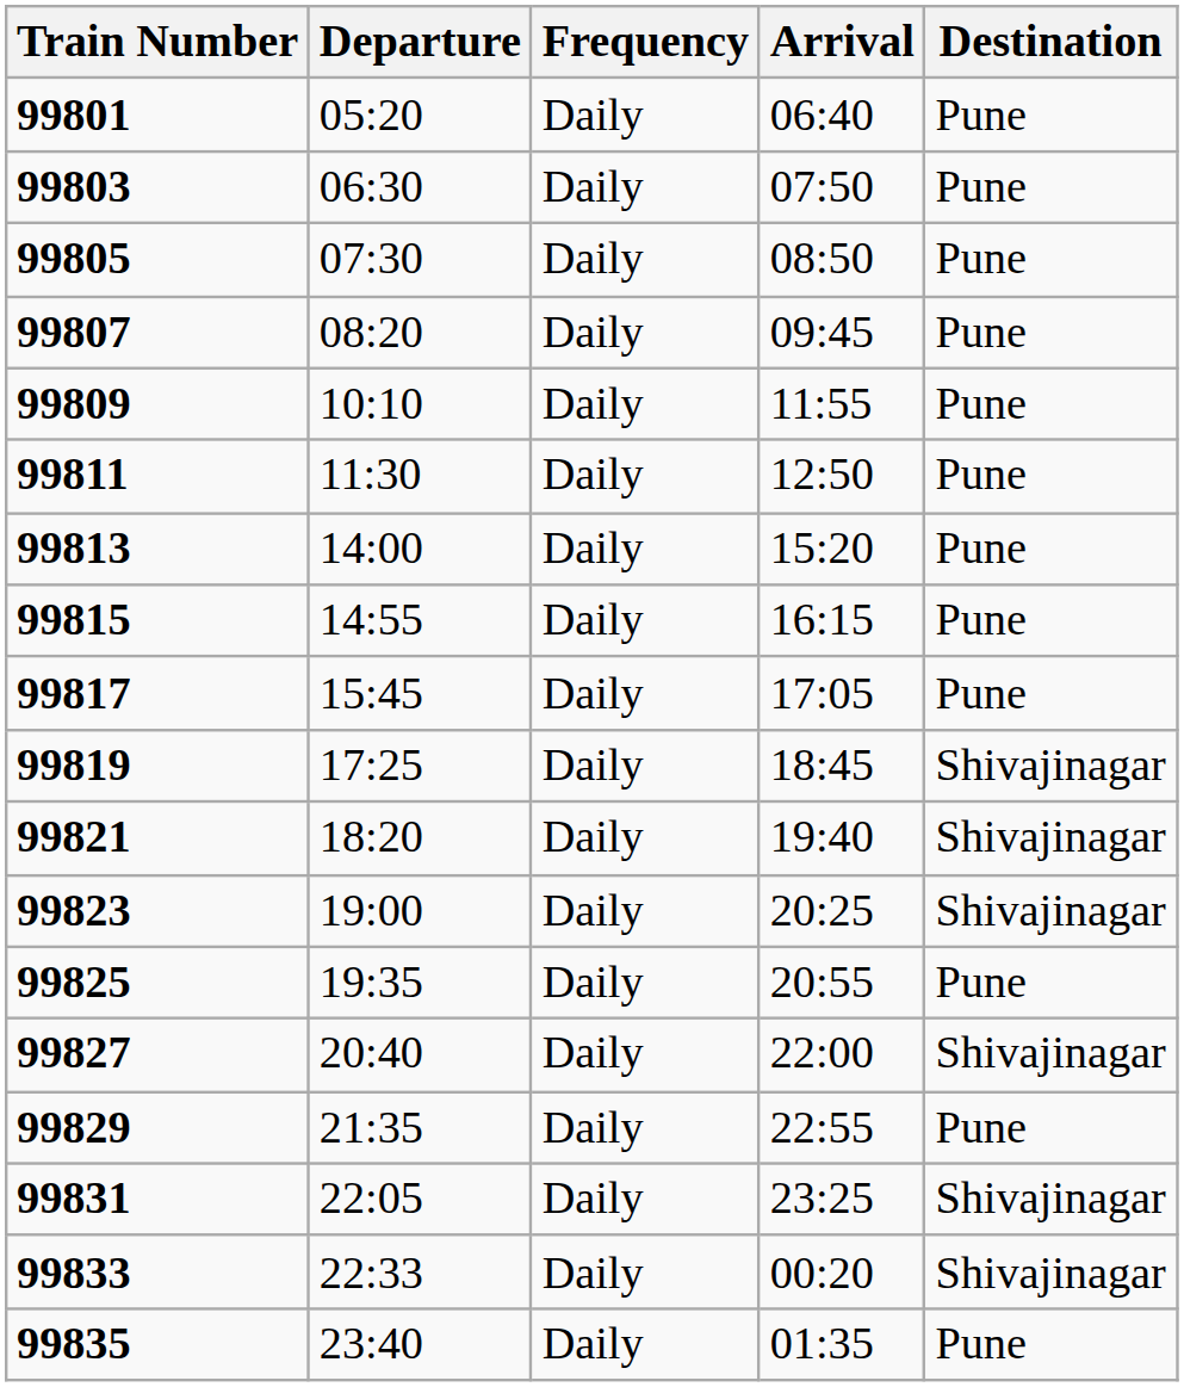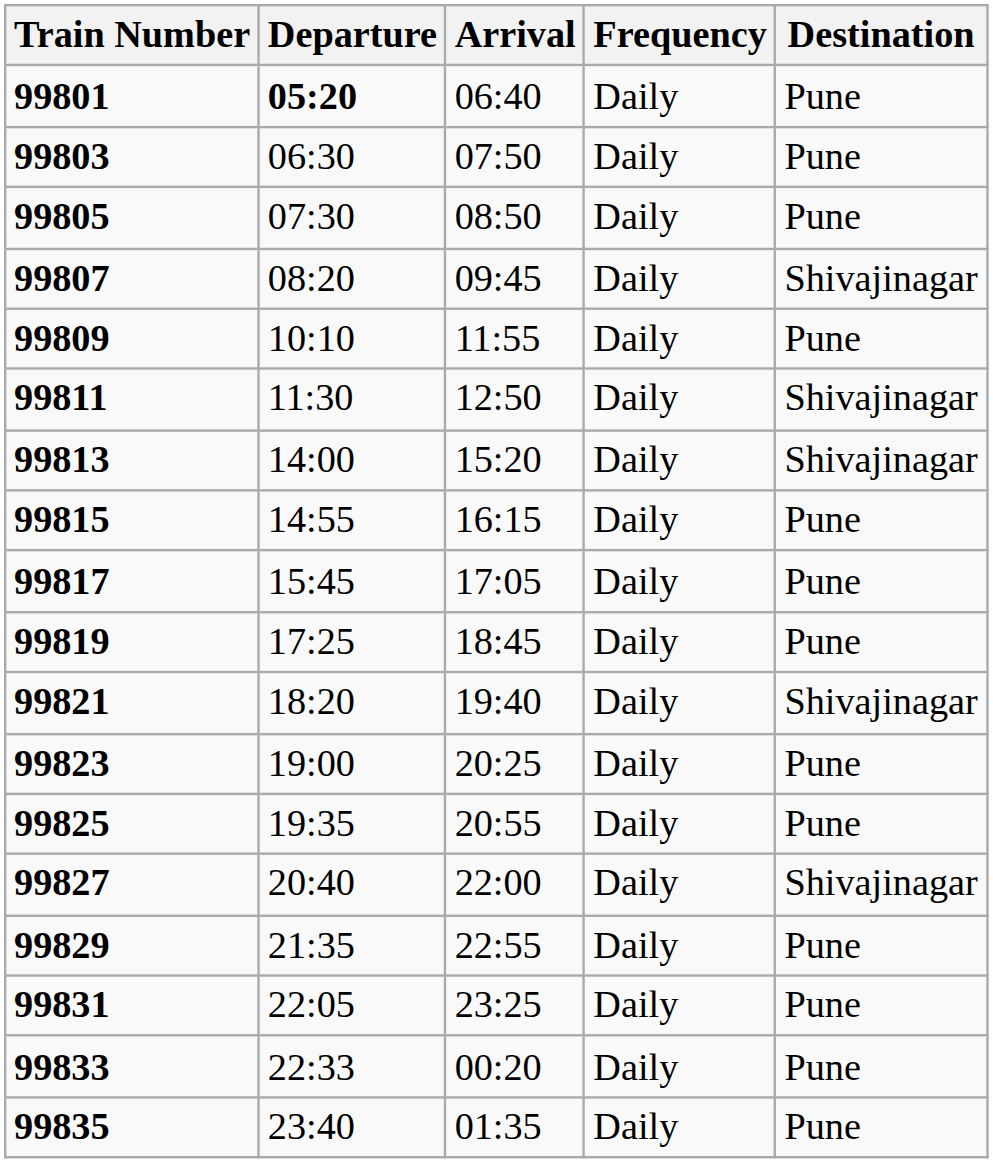columns swapped: Arrival <-> Frequency
99801 | Departure: normal -> bold
99807 | Destination: Pune -> Shivajinagar
99811 | Destination: Pune -> Shivajinagar
99813 | Destination: Pune -> Shivajinagar
99819 | Destination: Shivajinagar -> Pune
99823 | Destination: Shivajinagar -> Pune
99831 | Destination: Shivajinagar -> Pune
99833 | Destination: Shivajinagar -> Pune
